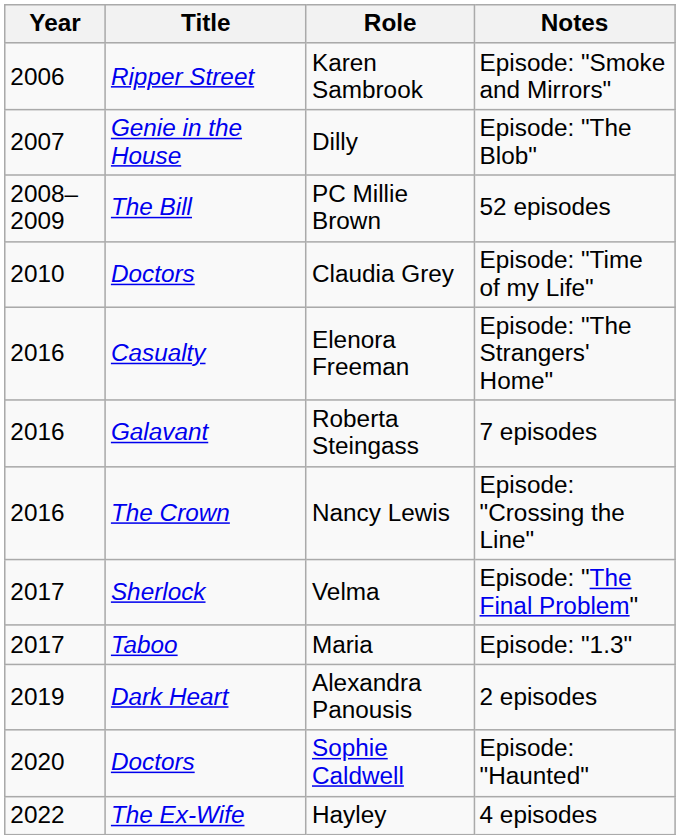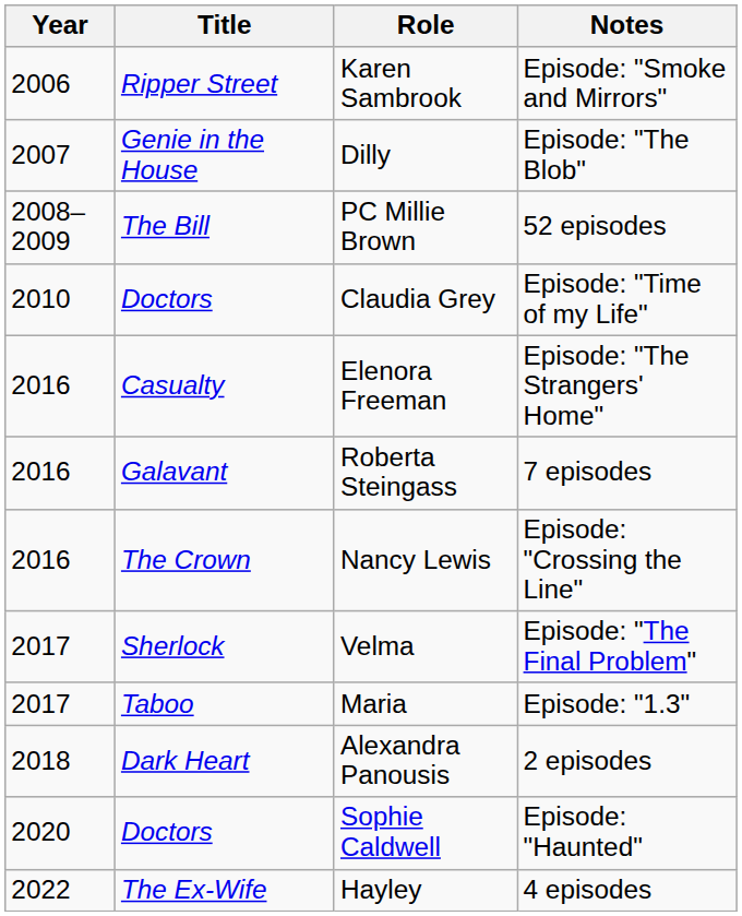Alexandra Panousis | Year: 2019 -> 2018
